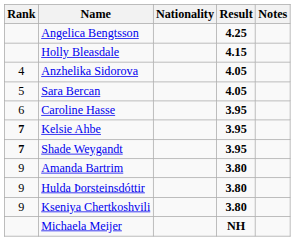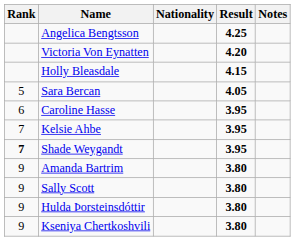+ row: Victoria Von Eynatten | 4.20
- row: 4 | Anzhelika Sidorova | 4.05
Kelsie Ahbe | Rank: bold -> normal
+ row: 9 | Sally Scott | 3.80
- row: Michaela Meijer | NH
